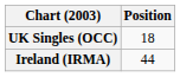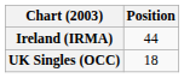rows swapped: Ireland (IRMA) <-> UK Singles (OCC)
